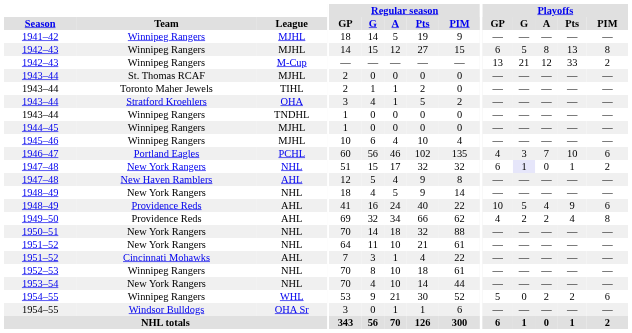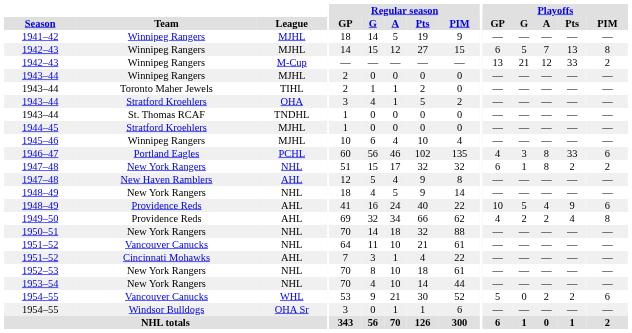1942–43 / MJHL | Playoffs / A: 8 -> 7
1943–44 / MJHL | Team: St. Thomas RCAF -> Winnipeg Rangers
1943–44 / TNDHL | Team: Winnipeg Rangers -> St. Thomas RCAF
1944–45 | Team: Winnipeg Rangers -> Stratford Kroehlers
1946–47 | Playoffs / A: 7 -> 8
1946–47 | Playoffs / Pts: 10 -> 33
1947–48 / NHL | Playoffs / G: lavender background -> no background
1947–48 / NHL | Playoffs / A: 0 -> 8
1947–48 / NHL | Playoffs / Pts: 1 -> 2
1951–52 / NHL | Team: New York Rangers -> Vancouver Canucks
1952–53 | Team: Winnipeg Rangers -> New York Rangers
1954–55 / WHL | Team: Winnipeg Rangers -> Vancouver Canucks
